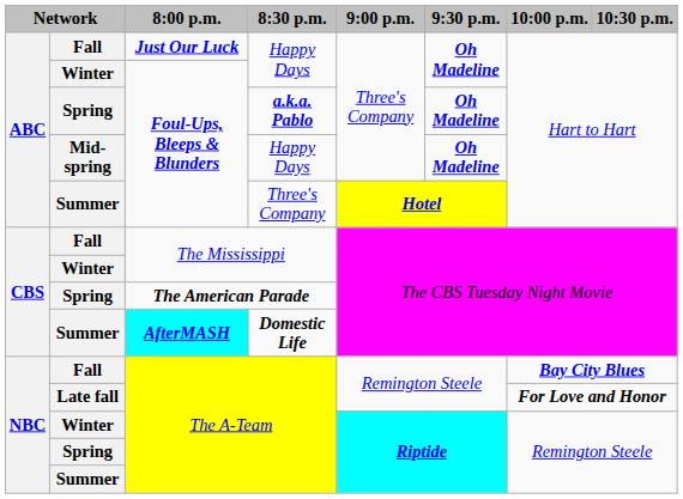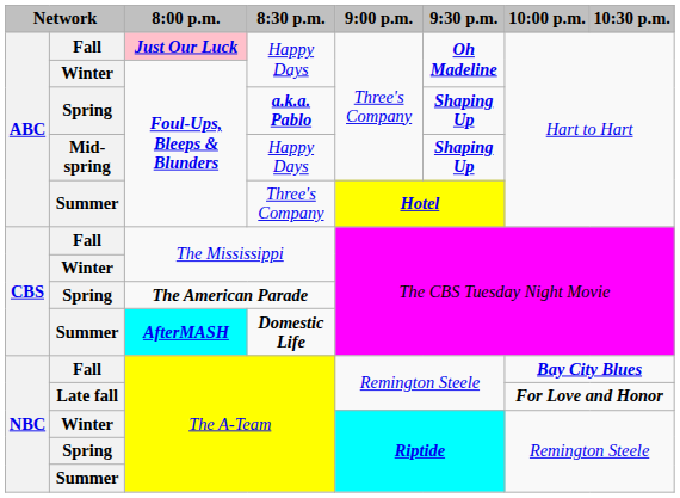Fall / Happy Days | 8:00 p.m.: no background -> pink background
a.k.a. Pablo | 9:30 p.m.: Oh Madeline -> Shaping Up
Mid-spring / Happy Days | 9:30 p.m.: Oh Madeline -> Shaping Up
